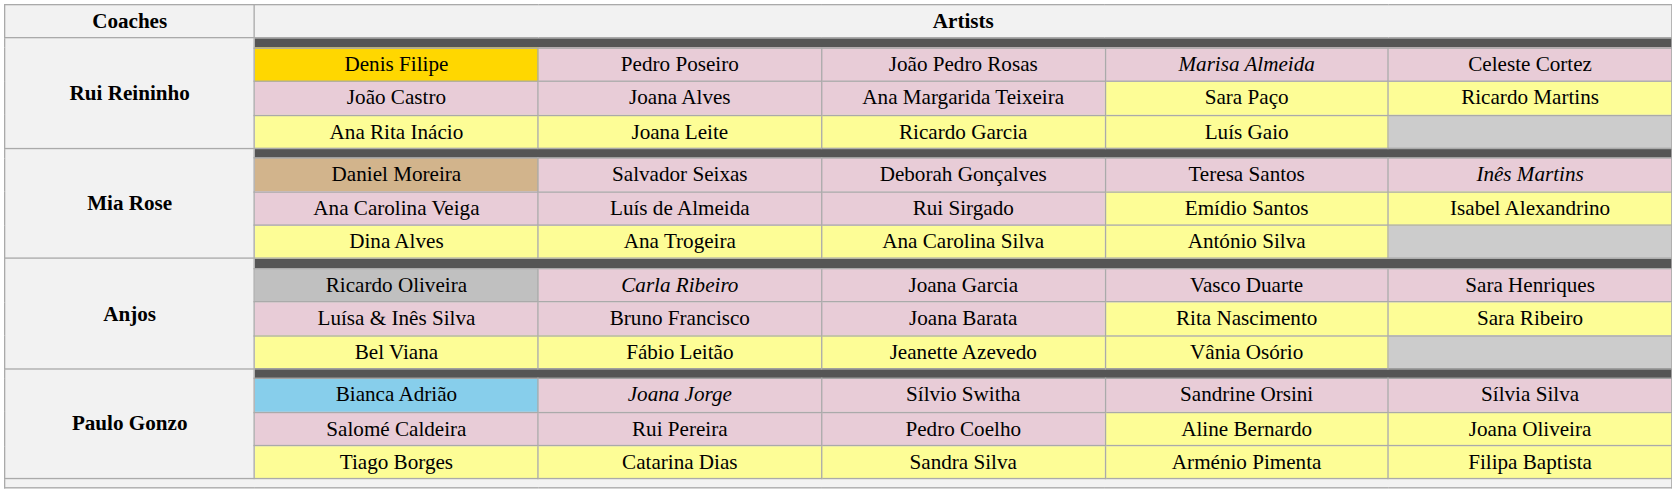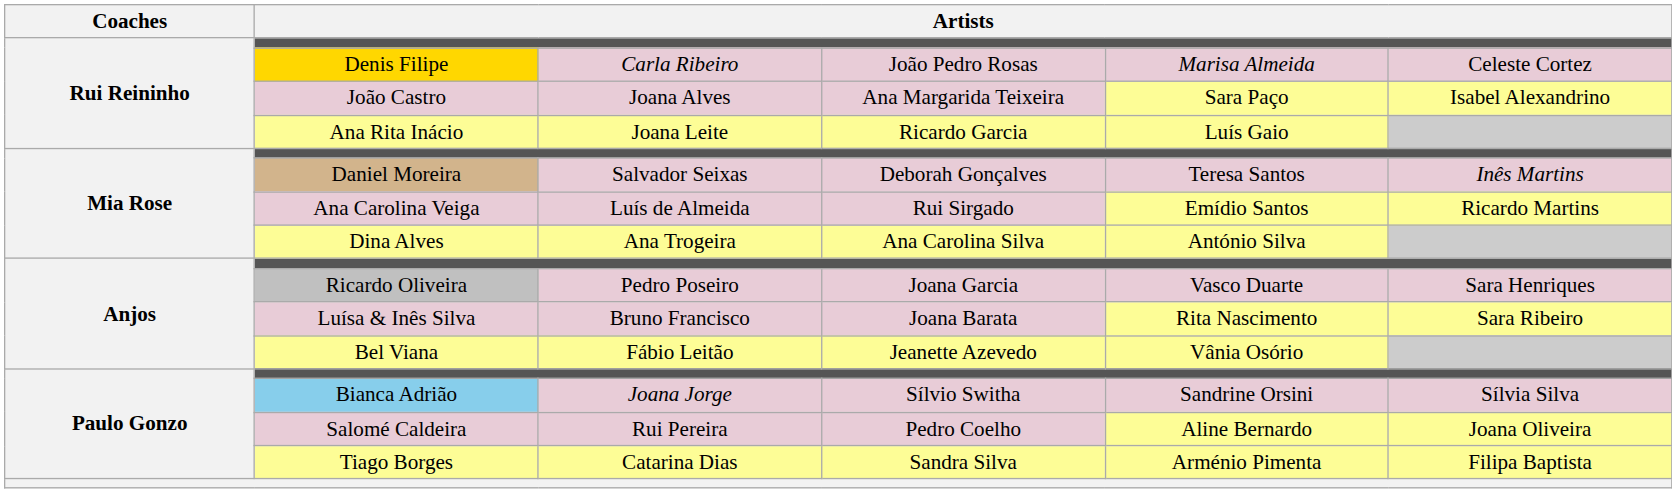Denis Filipe | column 3: Pedro Poseiro -> Carla Ribeiro
João Castro | column 6: Ricardo Martins -> Isabel Alexandrino
Ana Carolina Veiga | column 6: Isabel Alexandrino -> Ricardo Martins
Ricardo Oliveira | column 3: Carla Ribeiro -> Pedro Poseiro
